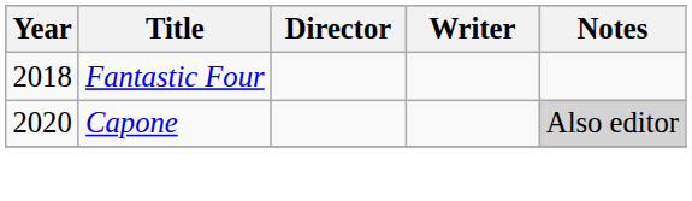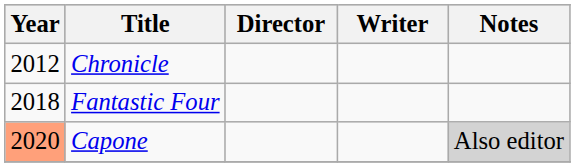+ row: 2012 | Chronicle
Capone | Year: no background -> lightsalmon background
